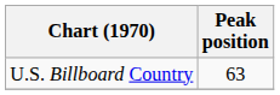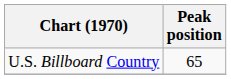U.S. Billboard Country | Peak position: 63 -> 65
